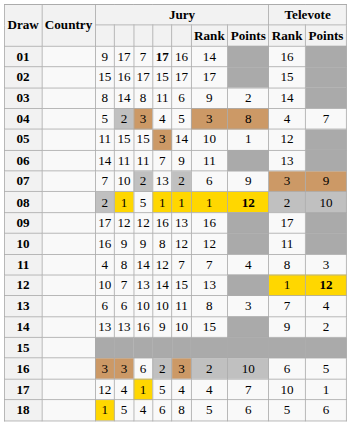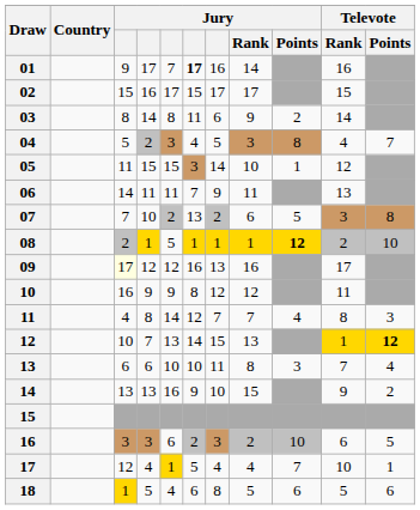07 | Jury / Points: 9 -> 5
07 | Televote / Points: 9 -> 8
09 | column 3: no background -> lightyellow background
